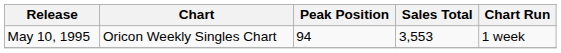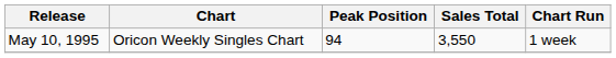May 10, 1995 | Sales Total: 3,553 -> 3,550
